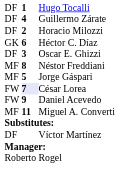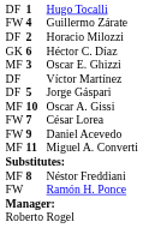Guillermo Zárate | column 1: DF -> FW
Oscar E. Ghizzi | column 1: DF -> MF
rows swapped: Néstor Freddiani <-> Víctor Martínez
Jorge Gáspari | column 1: MF -> DF
+ row: MF | 10 | Oscar A. Gissi
César Lorea | column 2: lavender background -> no background
+ row: FW | Ramón H. Ponce
